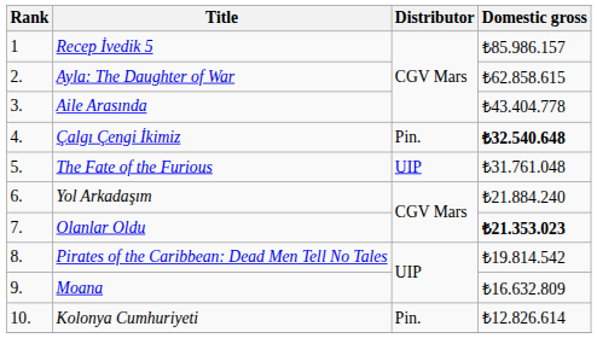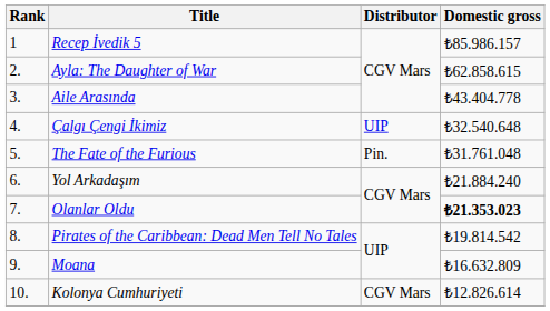Çalgı Çengi İkimiz | Distributor: Pin. -> UIP
Çalgı Çengi İkimiz | Domestic gross: bold -> normal
The Fate of the Furious | Distributor: UIP -> Pin.
Kolonya Cumhuriyeti | Distributor: Pin. -> CGV Mars
